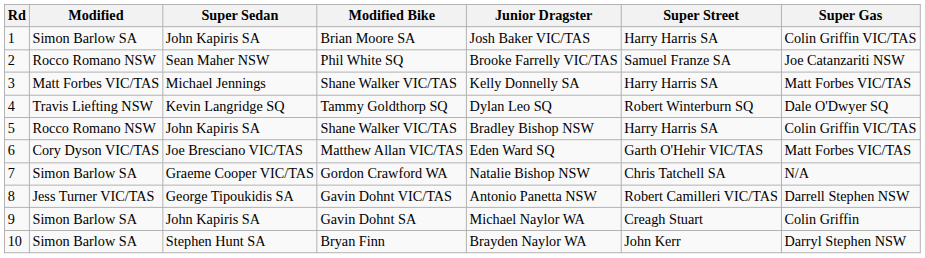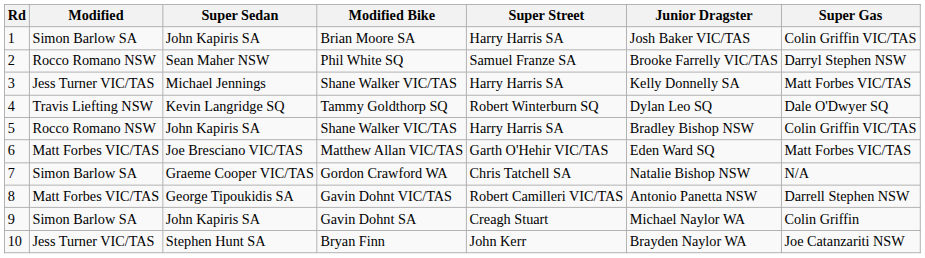columns swapped: Super Street <-> Junior Dragster
Phil White SQ | Super Gas: Joe Catanzariti NSW -> Darryl Stephen NSW
3 / Shane Walker VIC/TAS | Modified: Matt Forbes VIC/TAS -> Jess Turner VIC/TAS
Matthew Allan VIC/TAS | Modified: Cory Dyson VIC/TAS -> Matt Forbes VIC/TAS
Gavin Dohnt VIC/TAS | Modified: Jess Turner VIC/TAS -> Matt Forbes VIC/TAS
Bryan Finn | Modified: Simon Barlow SA -> Jess Turner VIC/TAS
Bryan Finn | Super Gas: Darryl Stephen NSW -> Joe Catanzariti NSW
